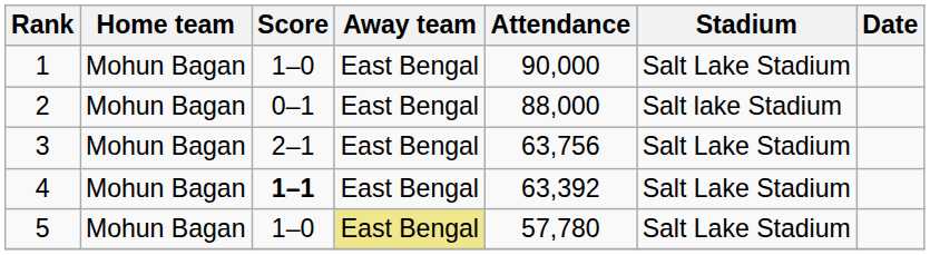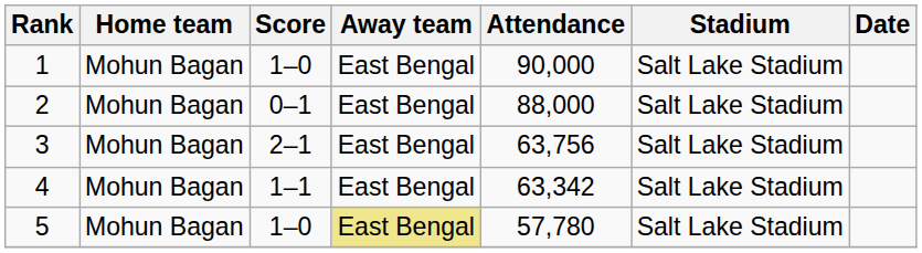2 | Stadium: Salt lake Stadium -> Salt Lake Stadium
4 | Score: bold -> normal
4 | Attendance: 63,392 -> 63,342
